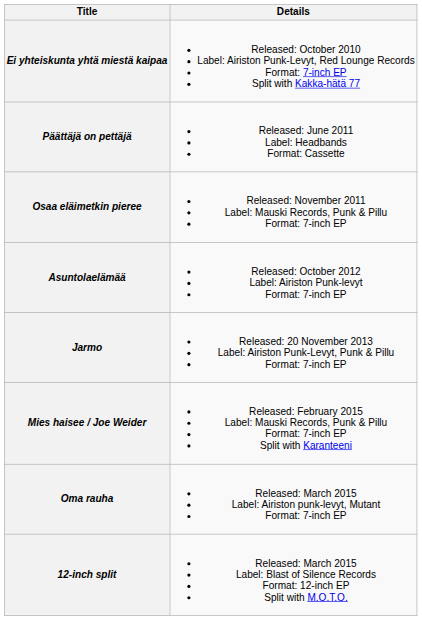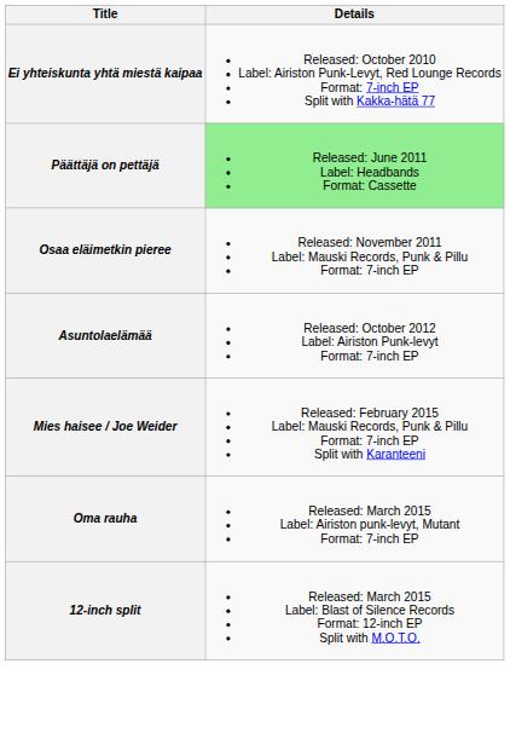Päättäjä on pettäjä | Details: no background -> lightgreen background
- row: Jarmo | Released: 20 November 2013 Label: Airiston Punk-Levyt, Punk & Pillu Format: 7-inch EP
